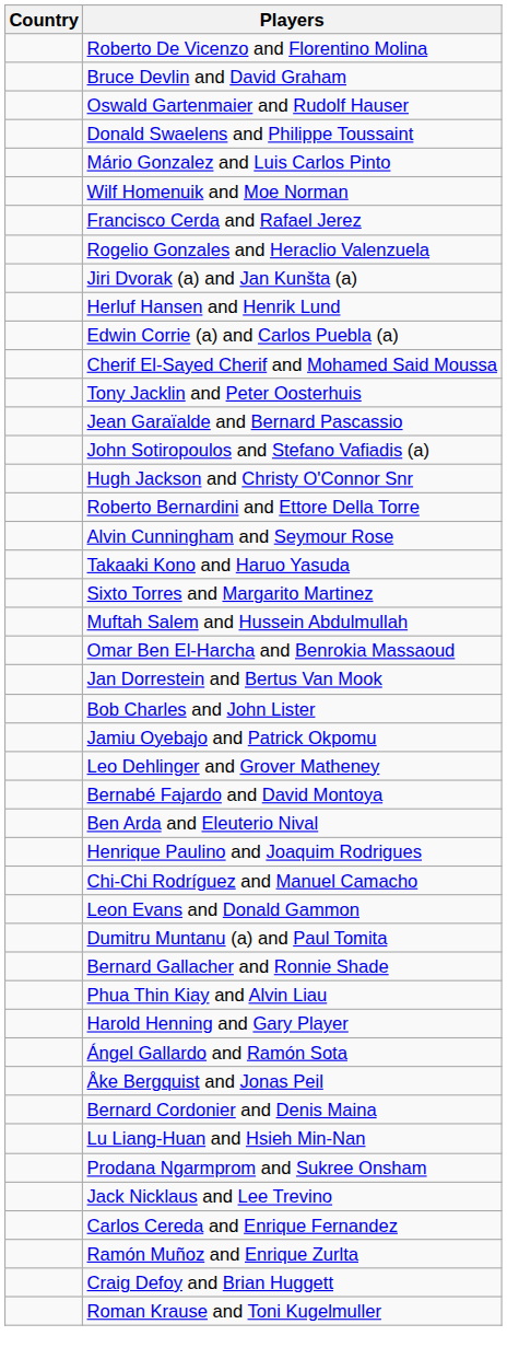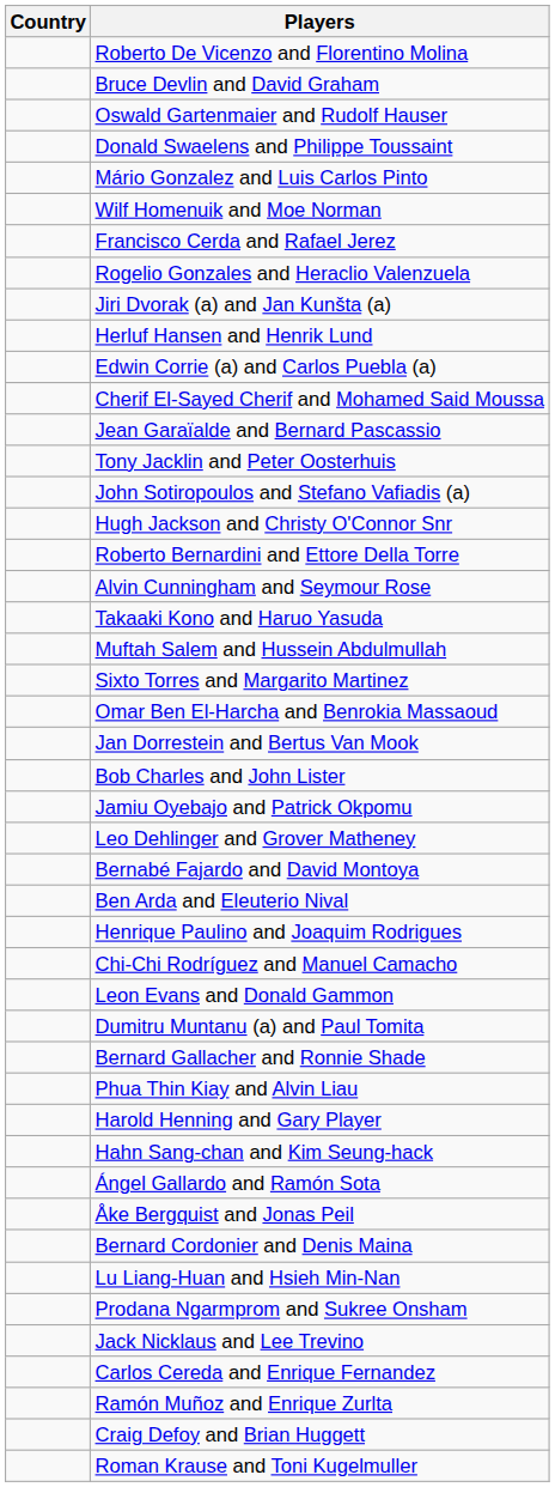rows swapped: Tony Jacklin and Peter Oosterhuis <-> Jean Garaïalde and Bernard Pascassio
rows swapped: Muftah Salem and Hussein Abdulmullah <-> Sixto Torres and Margarito Martinez
+ row: Hahn Sang-chan and Kim Seung-hack
